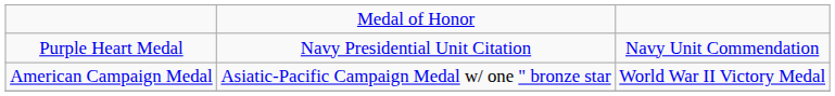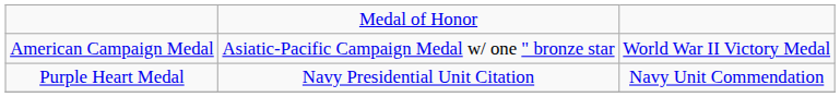rows swapped: Purple Heart Medal <-> American Campaign Medal
